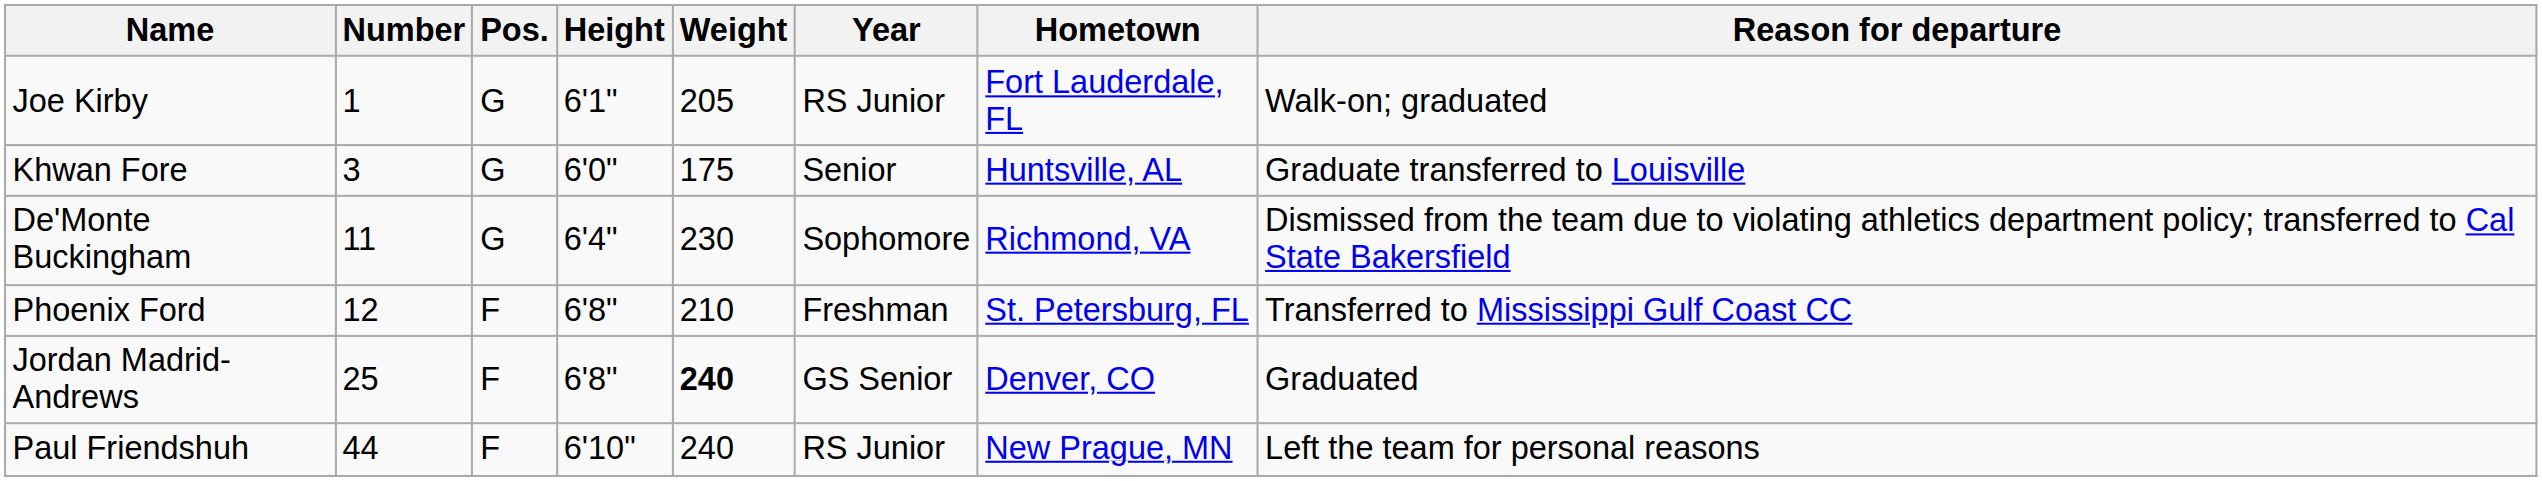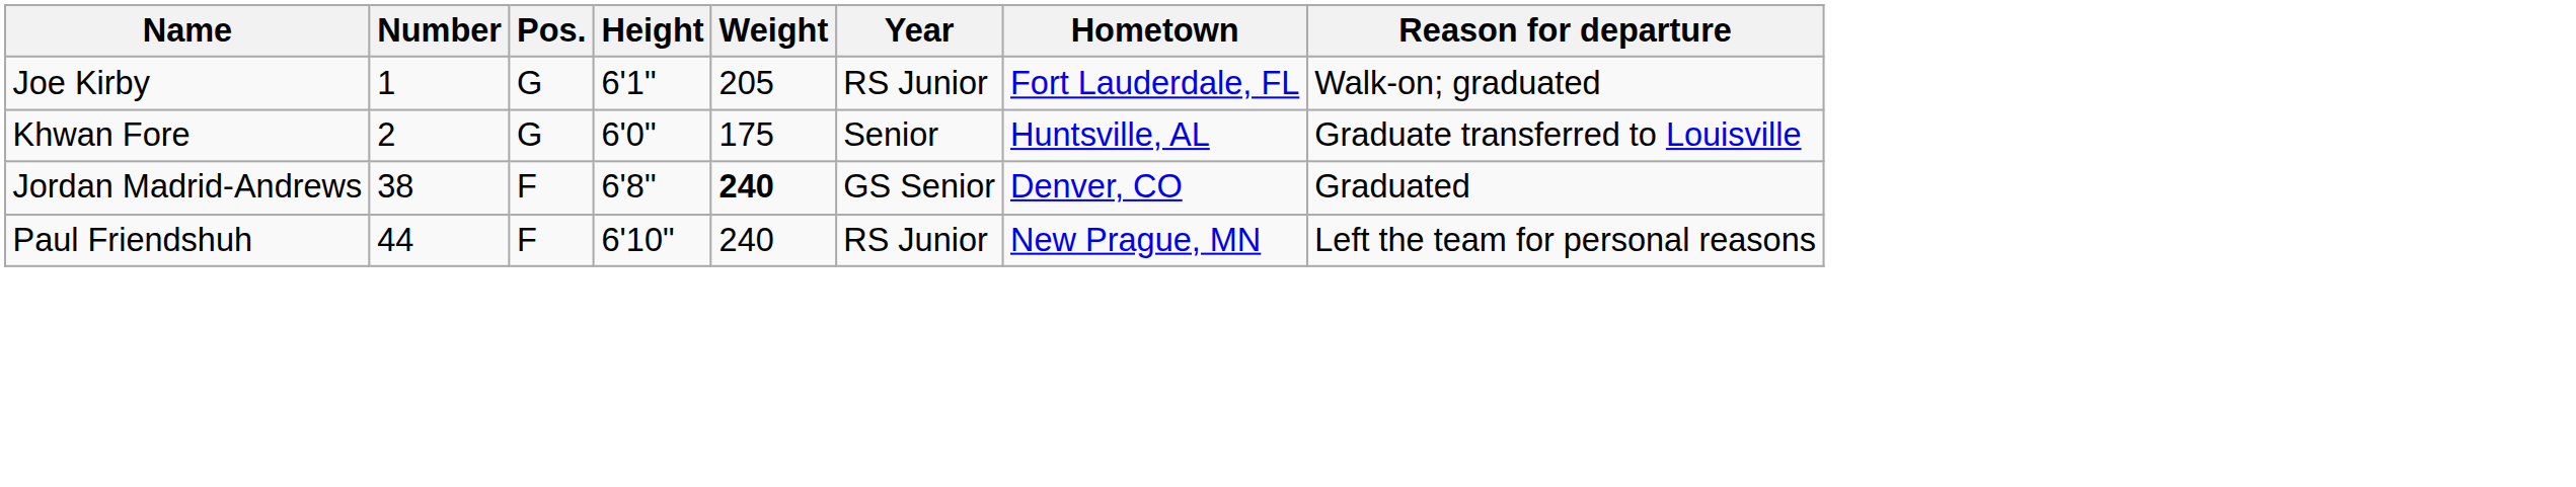Khwan Fore | Number: 3 -> 2
- row: De'Monte Buckingham | 11 | G | 6'4" | 230 | Sophomore | Richmond, VA | Dismissed from the team due to violating athletics department policy; transferred to Cal State Bakersfield
- row: Phoenix Ford | 12 | F | 6'8" | 210 | Freshman | St. Petersburg, FL | Transferred to Mississippi Gulf Coast CC
Jordan Madrid-Andrews | Number: 25 -> 38
